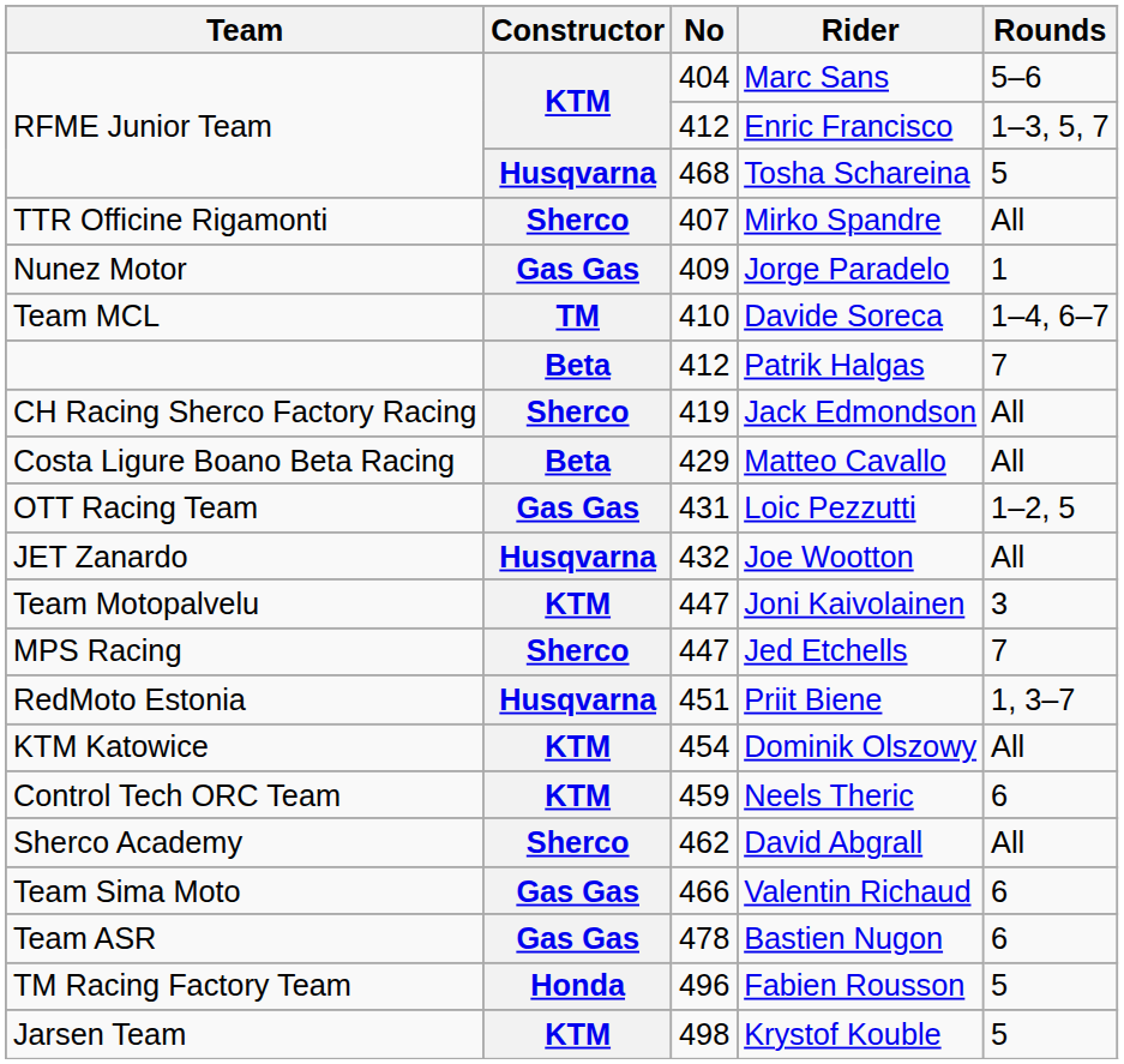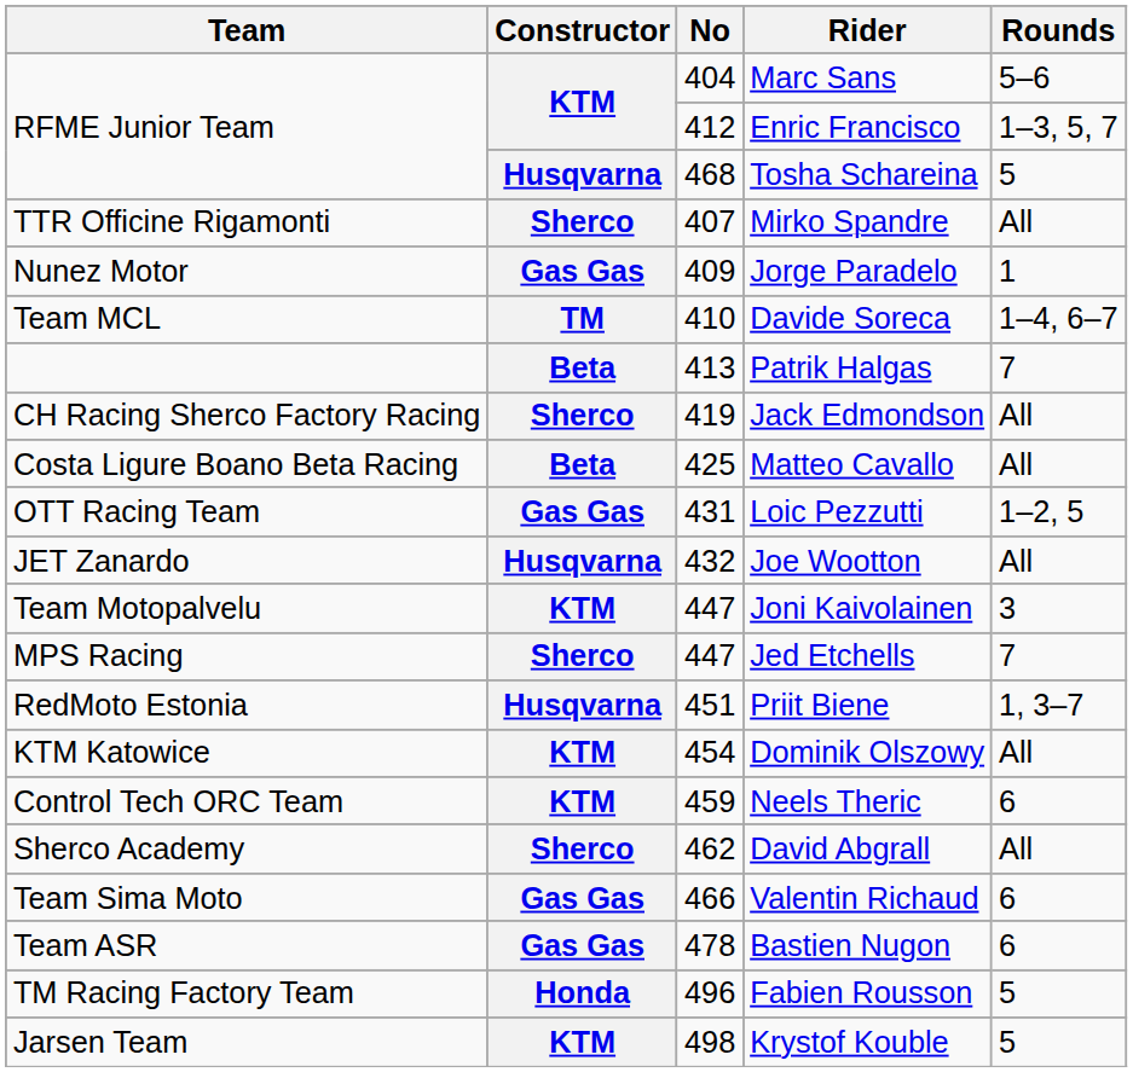Patrik Halgas | No: 412 -> 413
Matteo Cavallo | No: 429 -> 425
